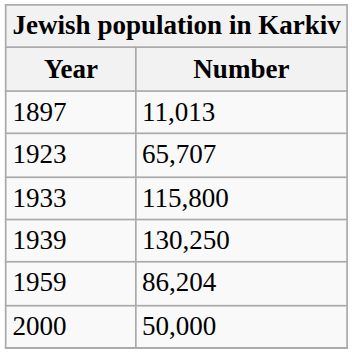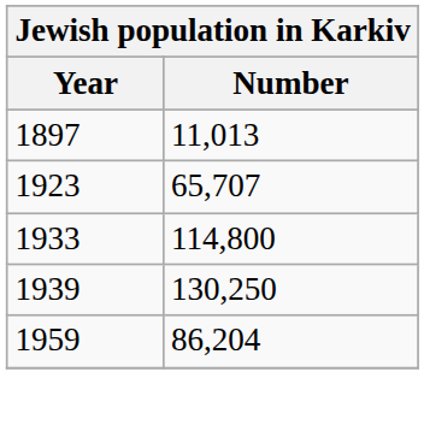1933 | Number: 115,800 -> 114,800
- row: 2000 | 50,000
